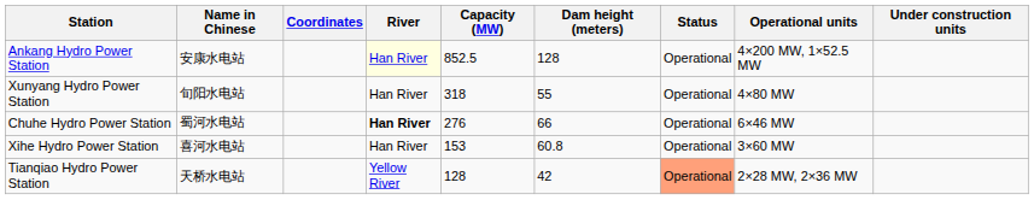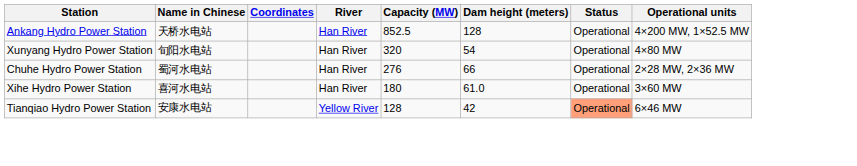- column: Under construction units
Ankang Hydro Power Station | Name in Chinese: 安康水电站 -> 天桥水电站
Ankang Hydro Power Station | River: lightyellow background -> no background
Xunyang Hydro Power Station | Capacity (MW): 318 -> 320
Xunyang Hydro Power Station | Dam height (meters): 55 -> 54
Chuhe Hydro Power Station | River: bold -> normal
Chuhe Hydro Power Station | Operational units: 6×46 MW -> 2×28 MW, 2×36 MW
Xihe Hydro Power Station | Capacity (MW): 153 -> 180
Xihe Hydro Power Station | Dam height (meters): 60.8 -> 61.0
Tianqiao Hydro Power Station | Name in Chinese: 天桥水电站 -> 安康水电站
Tianqiao Hydro Power Station | Operational units: 2×28 MW, 2×36 MW -> 6×46 MW
